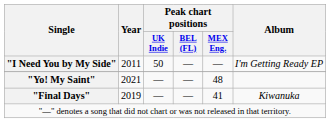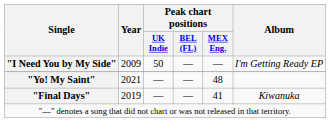"I Need You by My Side" | Year: 2011 -> 2009
